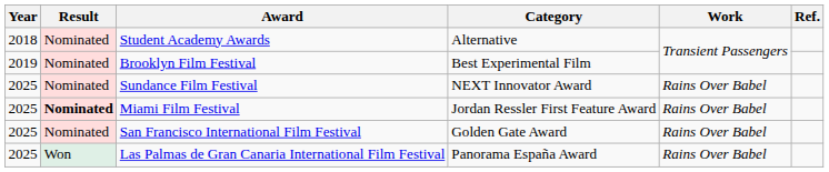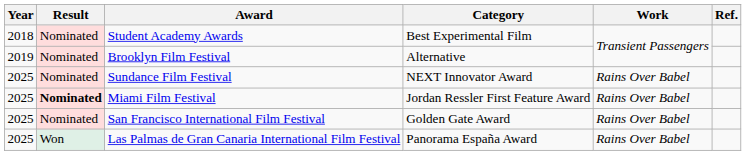Student Academy Awards | Category: Alternative -> Best Experimental Film
Brooklyn Film Festival | Category: Best Experimental Film -> Alternative
